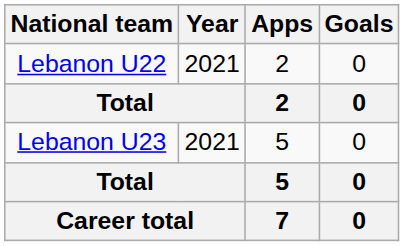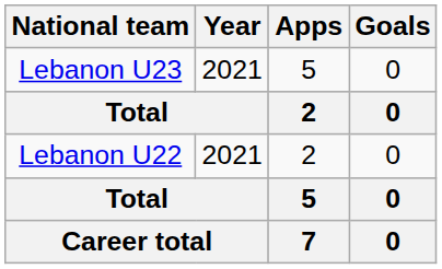rows swapped: Lebanon U22 <-> Lebanon U23
